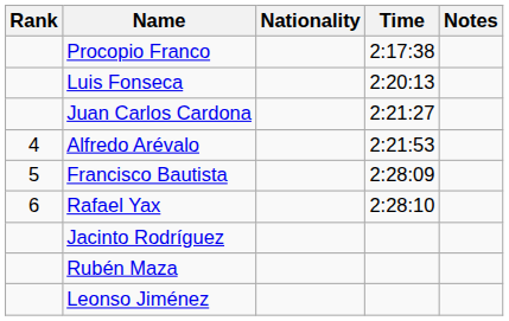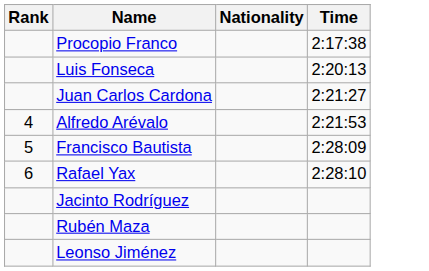- column: Notes
